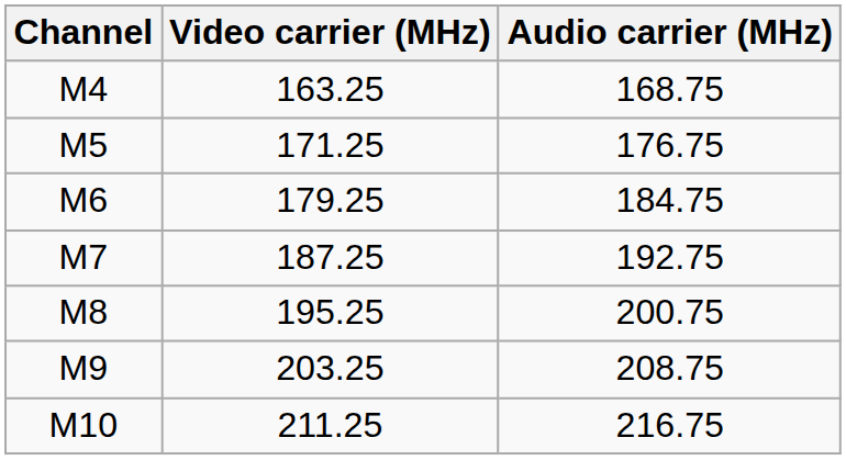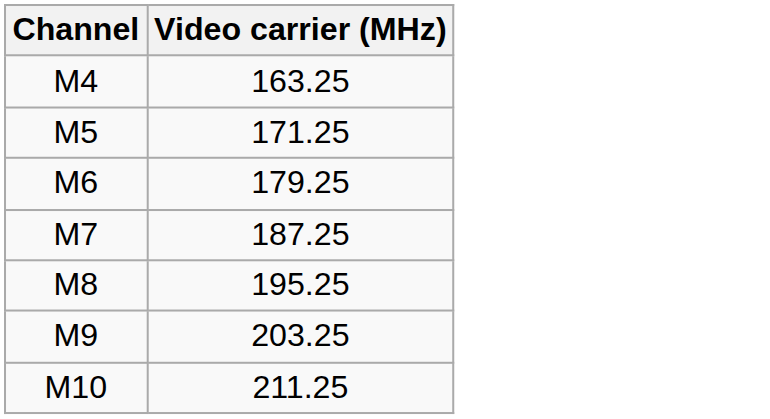- column: Audio carrier (MHz) | 168.75 | 176.75 | 184.75 | 192.75 | 200.75 | 208.75 | 216.75
